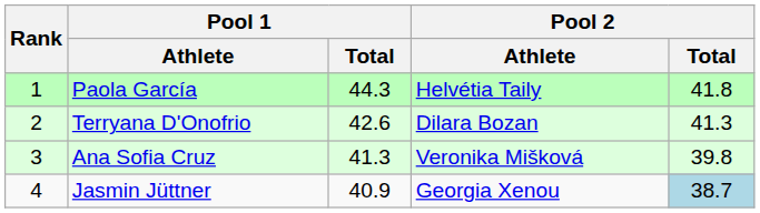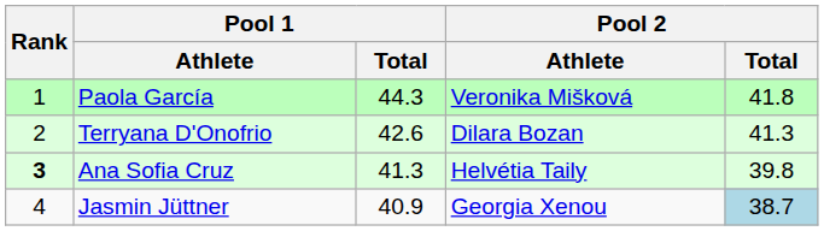Paola García | Pool 2 / Athlete: Helvétia Taily -> Veronika Mišková
Ana Sofia Cruz | Rank: normal -> bold
Ana Sofia Cruz | Pool 2 / Athlete: Veronika Mišková -> Helvétia Taily
